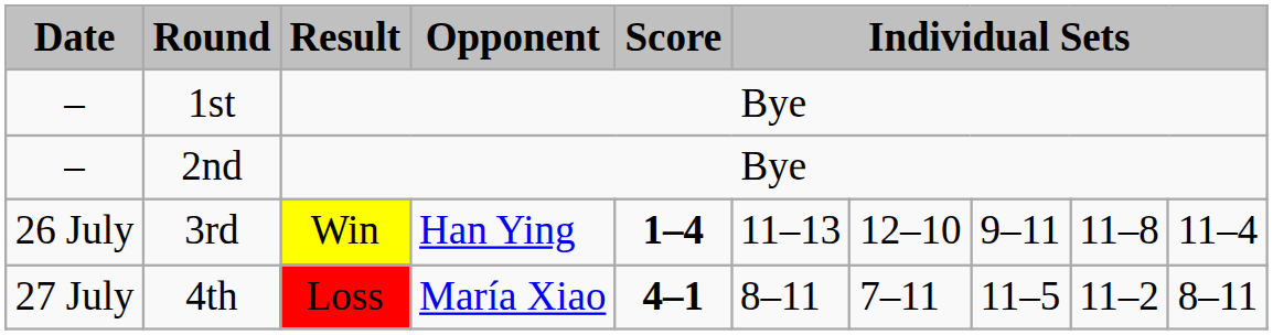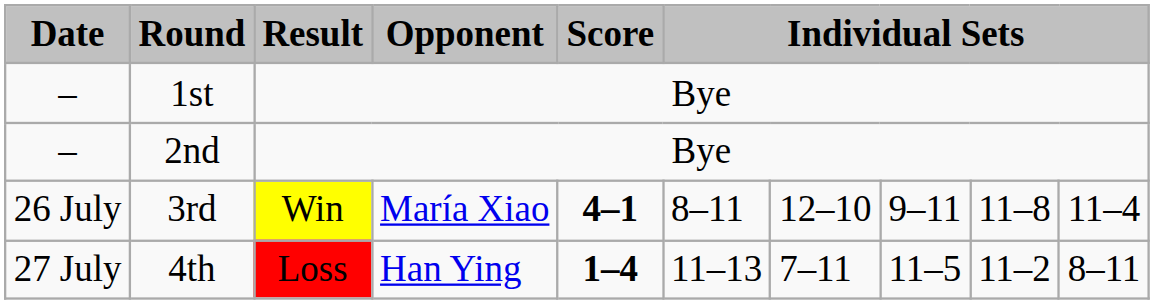3rd | Opponent: Han Ying -> María Xiao
3rd | Score: 1–4 -> 4–1
3rd | column 6: 11–13 -> 8–11
4th | Opponent: María Xiao -> Han Ying
4th | Score: 4–1 -> 1–4
4th | column 6: 8–11 -> 11–13
